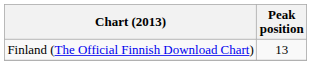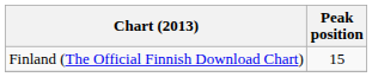Finland (The Official Finnish Download Chart) | Peak position: 13 -> 15
